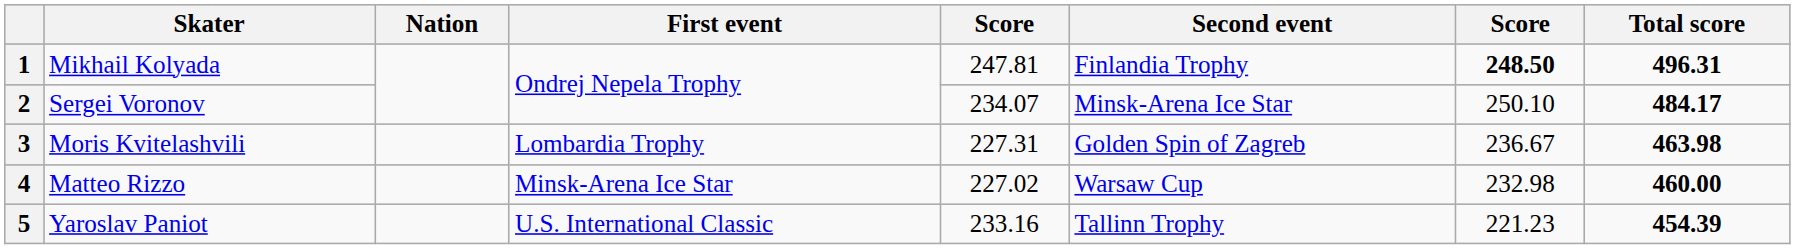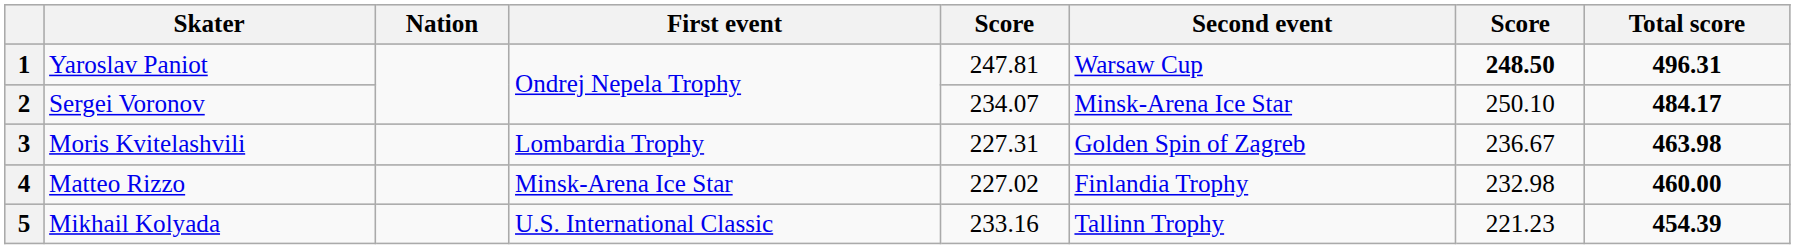1 | Skater: Mikhail Kolyada -> Yaroslav Paniot
1 | Second event: Finlandia Trophy -> Warsaw Cup
4 | Second event: Warsaw Cup -> Finlandia Trophy
5 | Skater: Yaroslav Paniot -> Mikhail Kolyada
